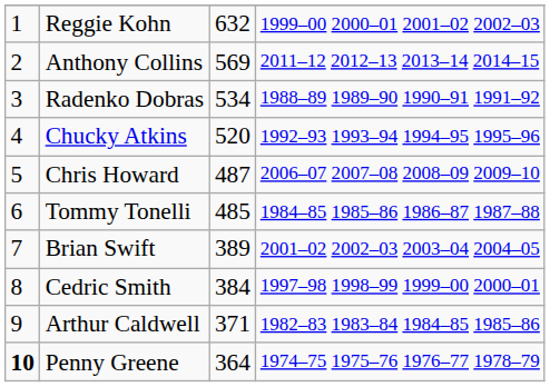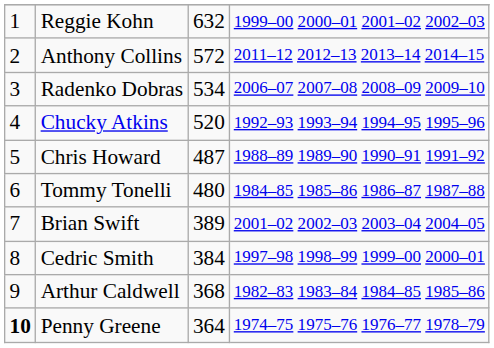Anthony Collins | column 3: 569 -> 572
Radenko Dobras | column 4: 1988–89 1989–90 1990–91 1991–92 -> 2006–07 2007–08 2008–09 2009–10
Chris Howard | column 4: 2006–07 2007–08 2008–09 2009–10 -> 1988–89 1989–90 1990–91 1991–92
Tommy Tonelli | column 3: 485 -> 480
Arthur Caldwell | column 3: 371 -> 368
